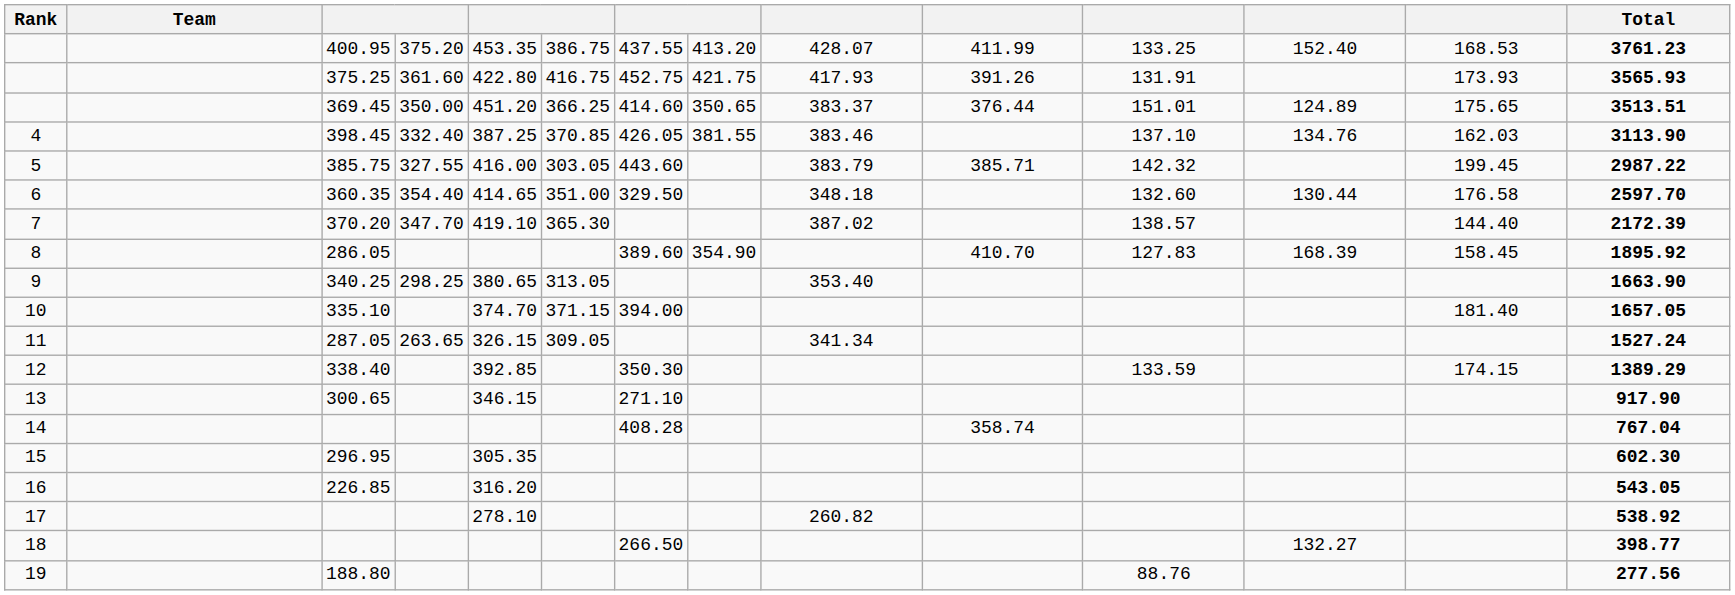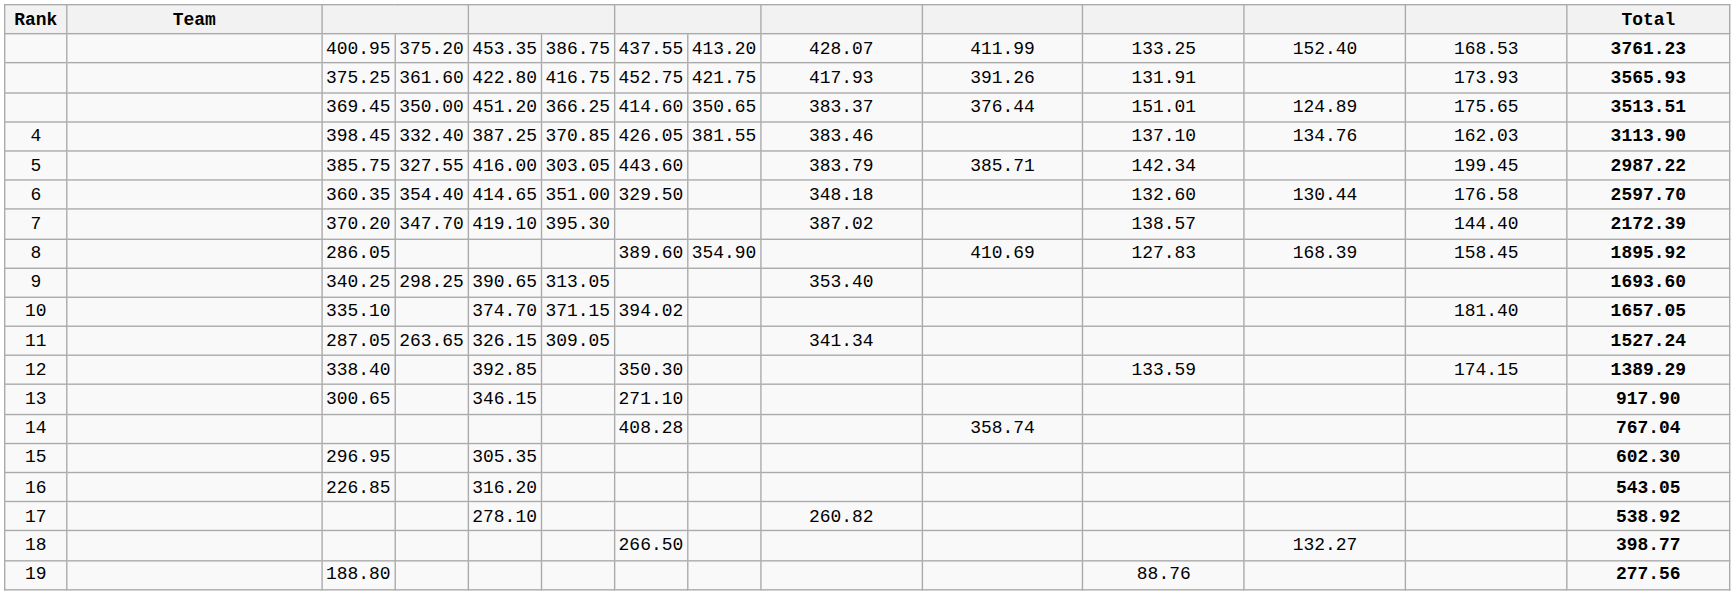5 | column 11: 142.32 -> 142.34
7 | column 6: 365.30 -> 395.30
8 | column 10: 410.70 -> 410.69
9 | column 5: 380.65 -> 390.65
9 | Total: 1663.90 -> 1693.60
10 | column 7: 394.00 -> 394.02
